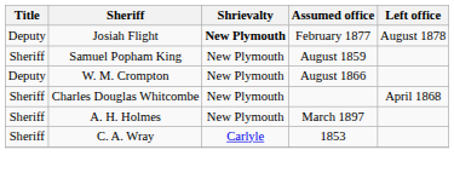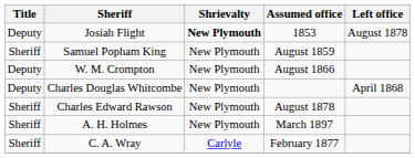Josiah Flight | Assumed office: February 1877 -> 1853
Charles Douglas Whitcombe | Title: Sheriff -> Deputy
+ row: Sheriff | Charles Edward Rawson | New Plymouth | August 1878
C. A. Wray | Assumed office: 1853 -> February 1877
